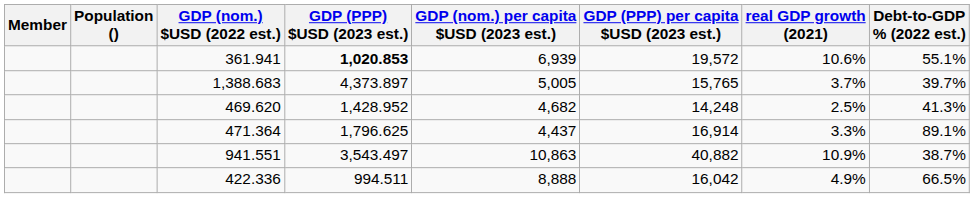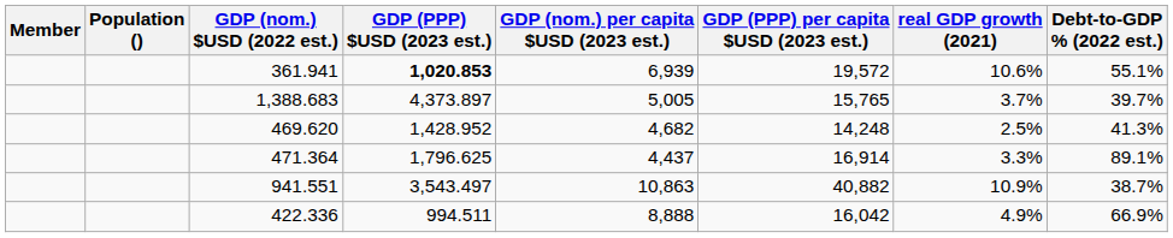422.336 | Debt-to-GDP % (2022 est.): 66.5% -> 66.9%
